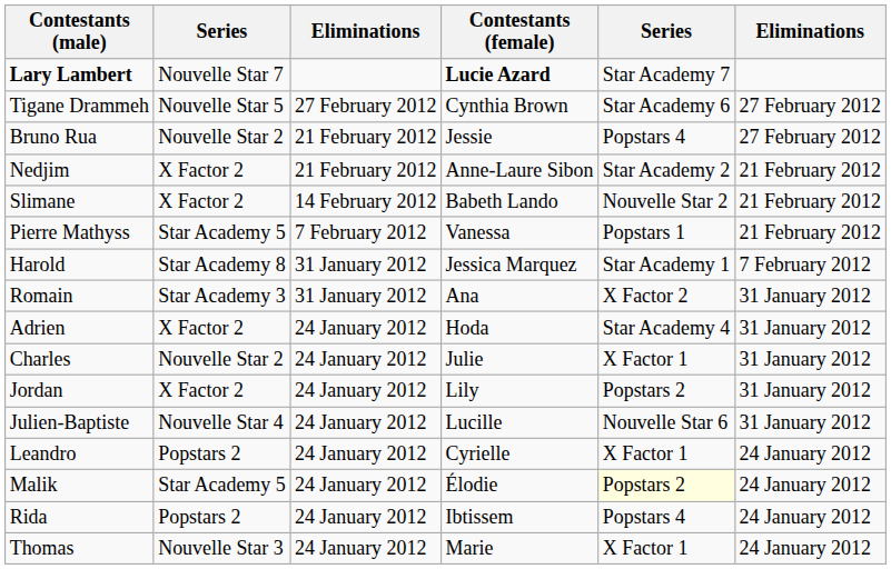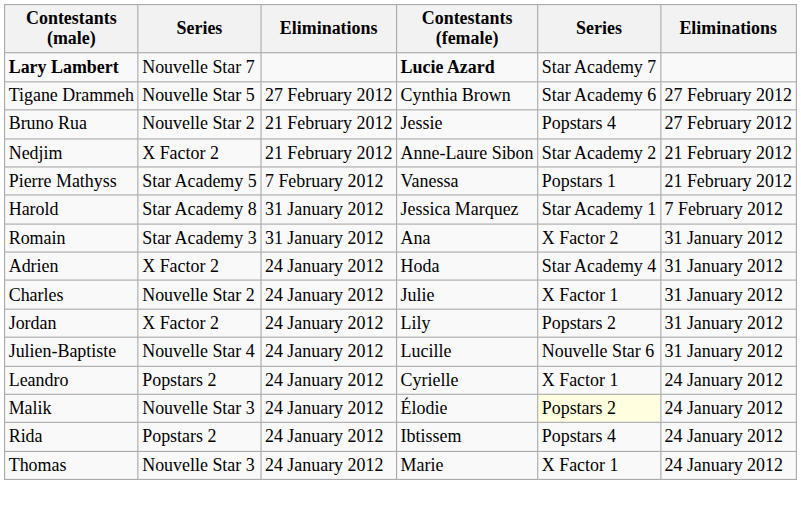- row: Slimane | X Factor 2 | 14 February 2012 | Babeth Lando | Nouvelle Star 2 | 21 February 2012
Malik | column 2: Star Academy 5 -> Nouvelle Star 3
